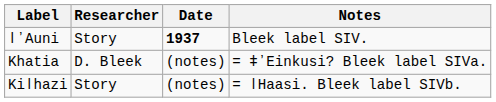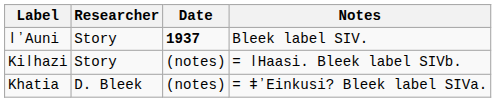rows swapped: Khatia <-> Kiǀhazi
